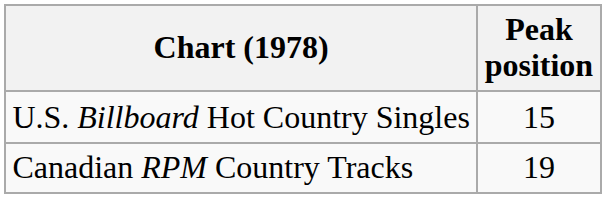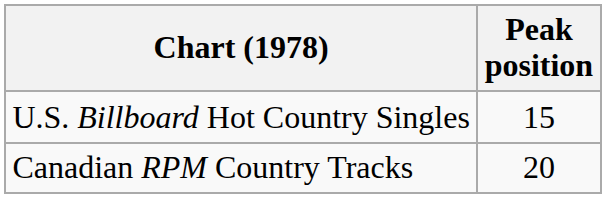Canadian RPM Country Tracks | Peak position: 19 -> 20
